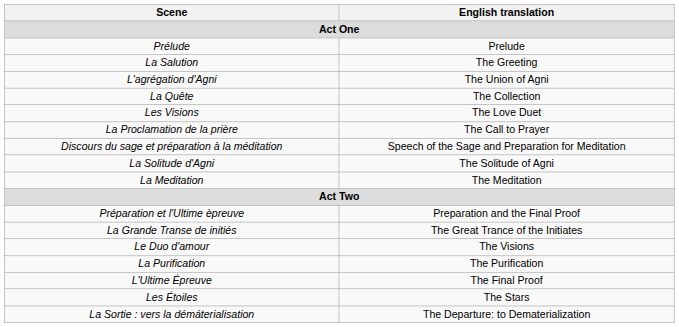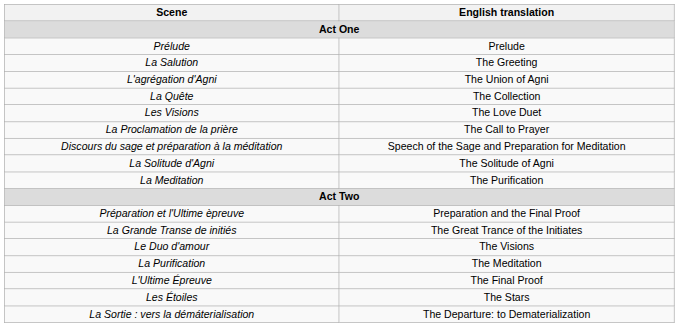La Meditation | English translation: The Meditation -> The Purification
La Purification | English translation: The Purification -> The Meditation
